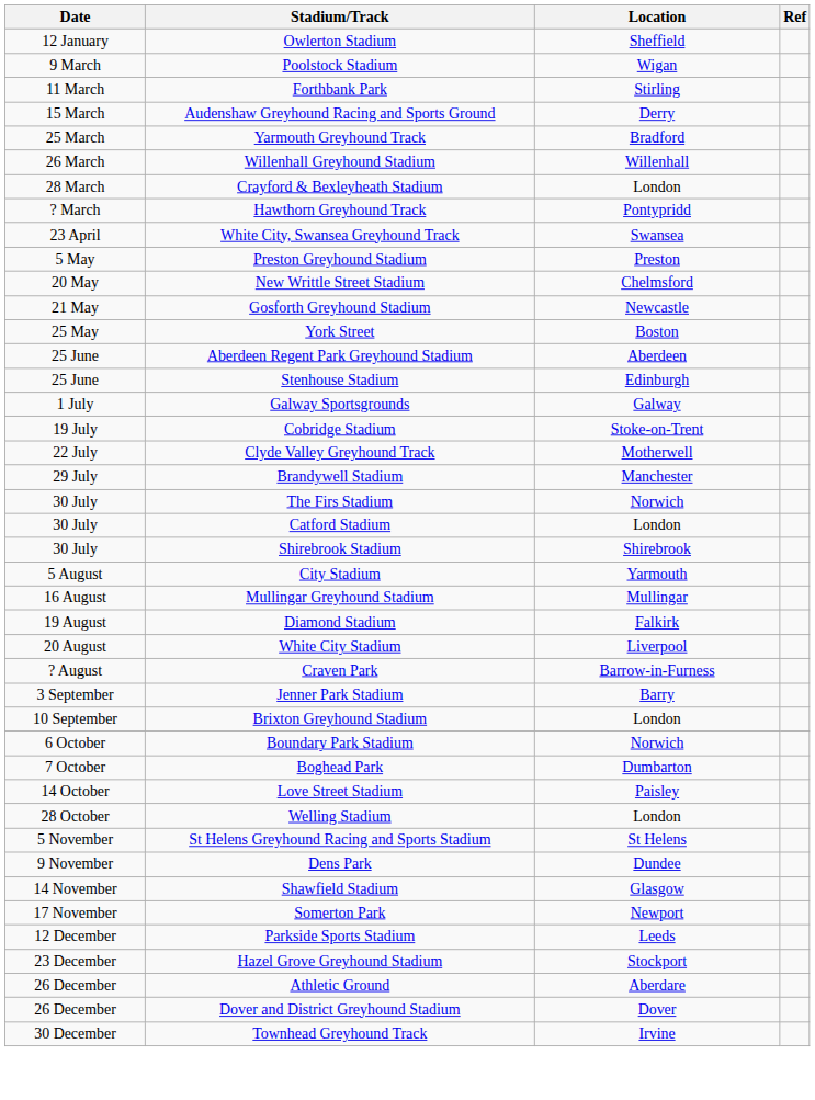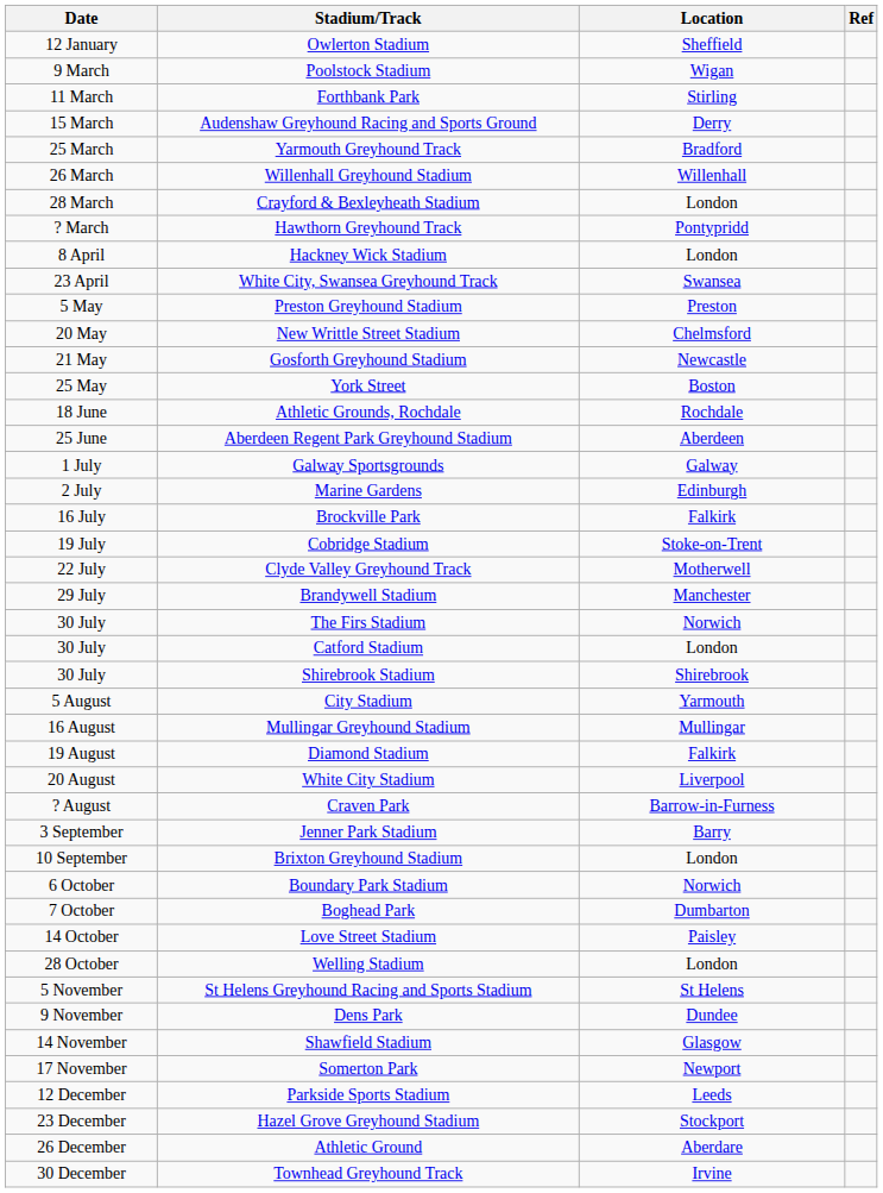+ row: 8 April | Hackney Wick Stadium | London
+ row: 18 June | Athletic Grounds, Rochdale | Rochdale
- row: 25 June | Stenhouse Stadium | Edinburgh
+ row: 2 July | Marine Gardens | Edinburgh
+ row: 16 July | Brockville Park | Falkirk
- row: 26 December | Dover and District Greyhound Stadium | Dover
